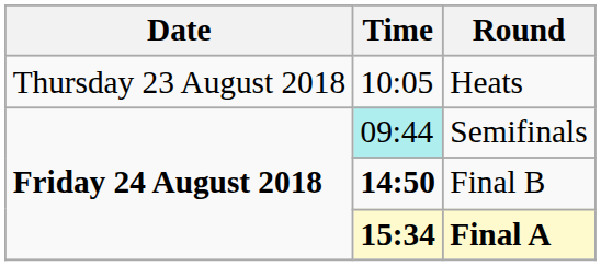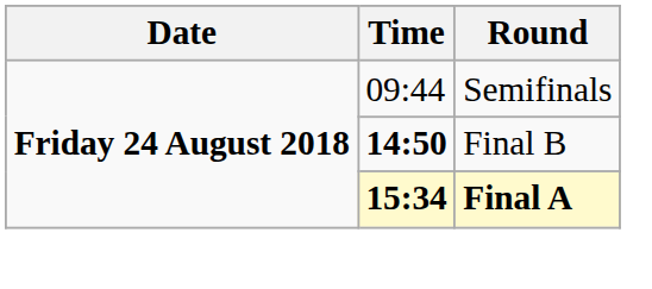- row: Thursday 23 August 2018 | 10:05 | Heats
Semifinals | Time: paleturquoise background -> no background
